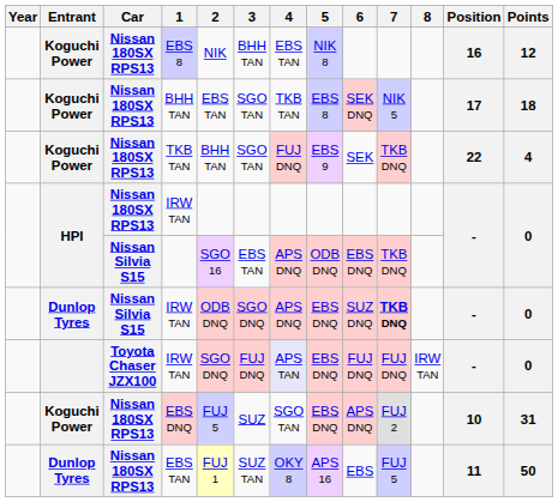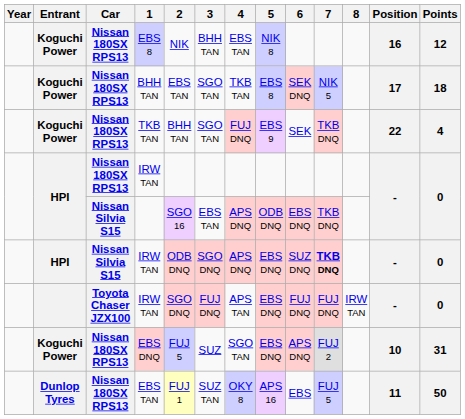Nissan Silvia S15 / IRW TAN | Entrant: Dunlop Tyres -> HPI
Toyota Chaser JZX100 / IRW TAN | 4: lavender background -> no background
